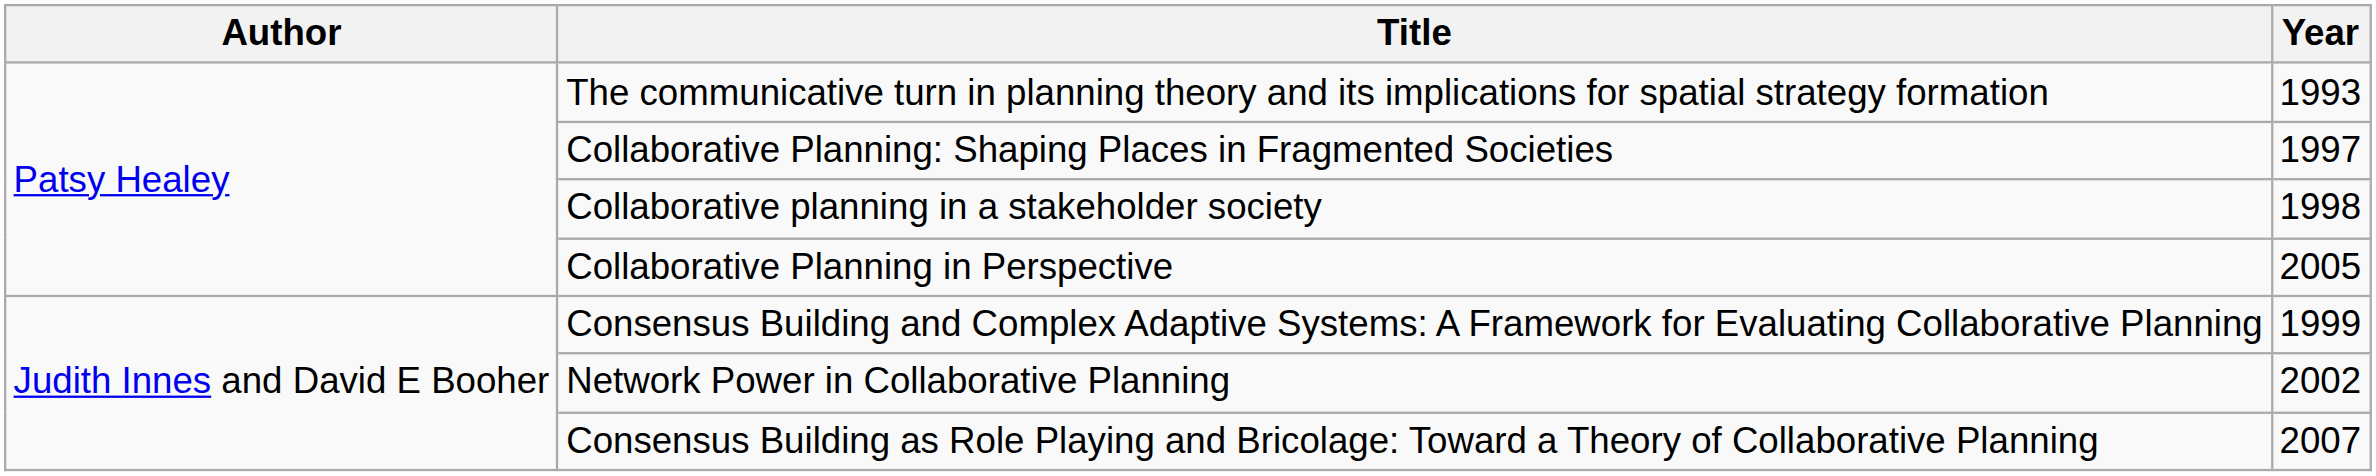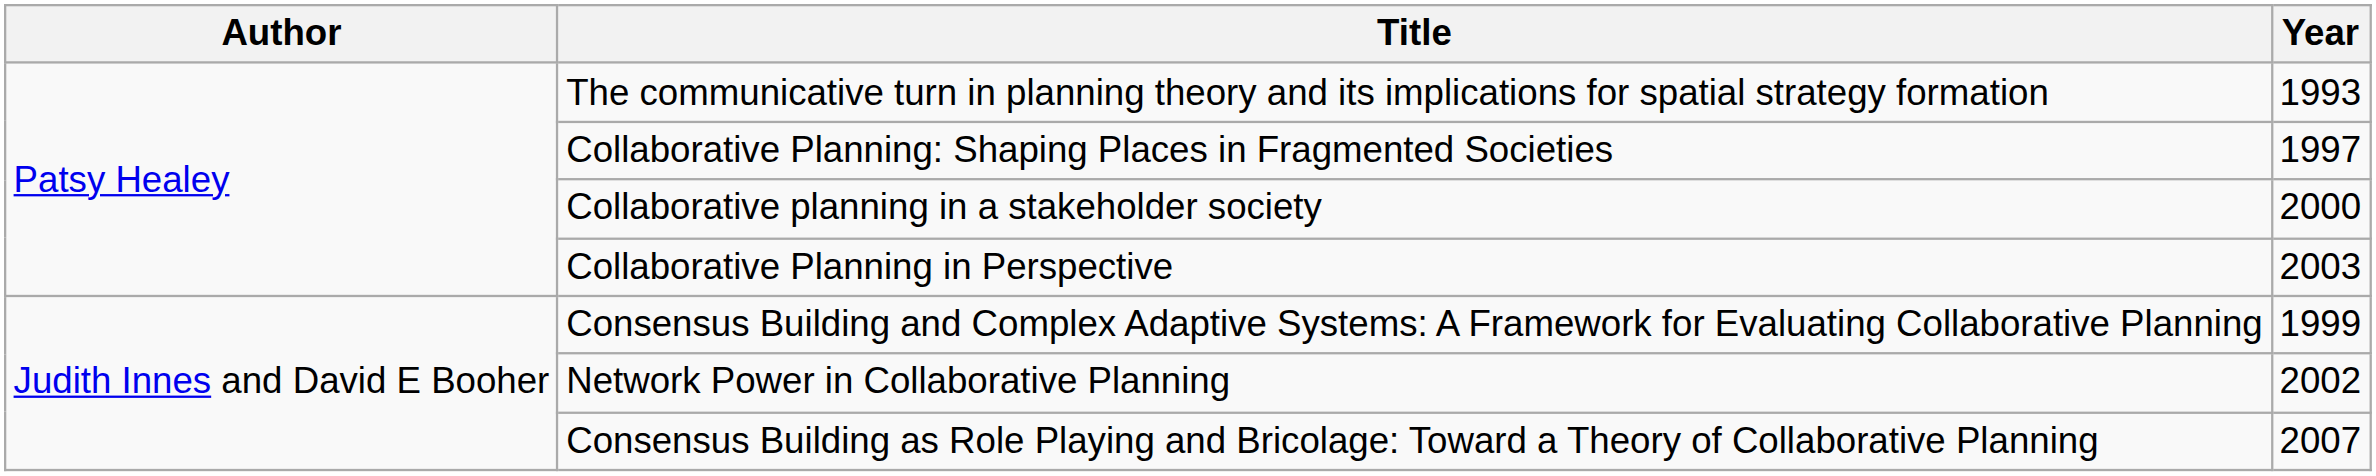Collaborative planning in a stakeholder society | Year: 1998 -> 2000
Collaborative Planning in Perspective | Year: 2005 -> 2003
